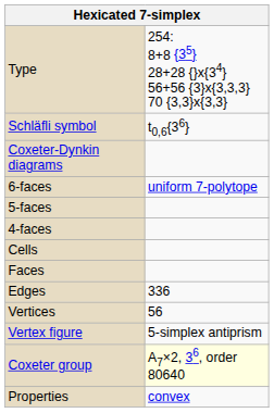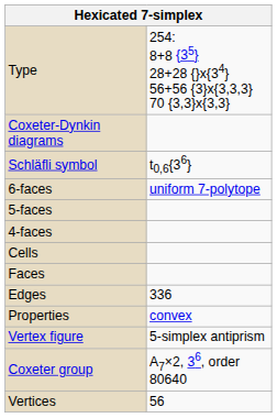rows swapped: Schläfli symbol <-> Coxeter-Dynkin diagrams
rows swapped: Vertices <-> Properties
Coxeter group | column 2: lightyellow background -> no background
